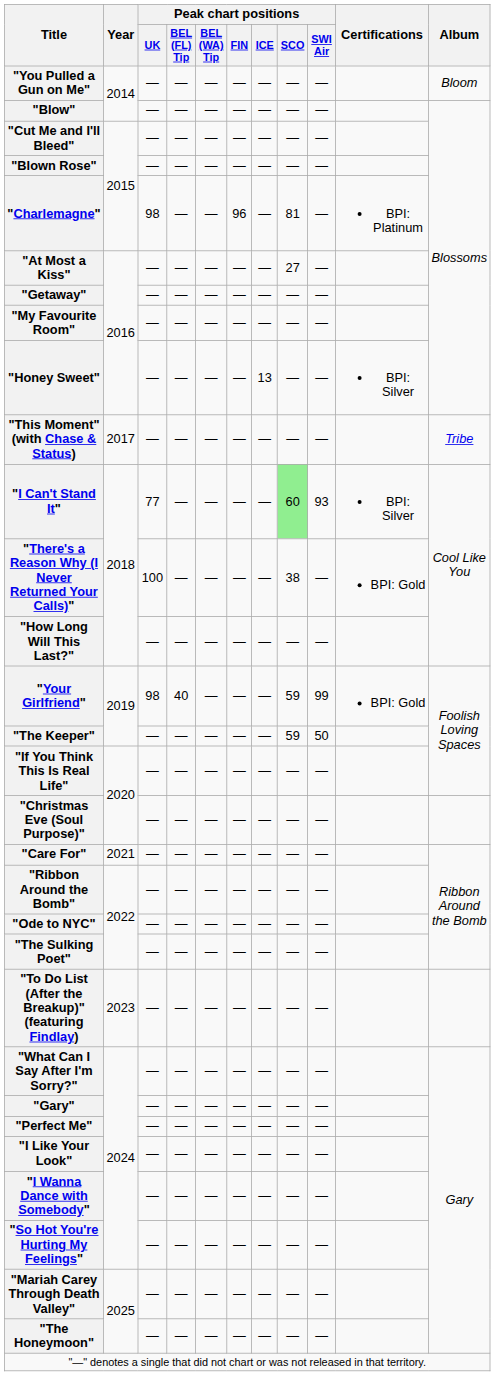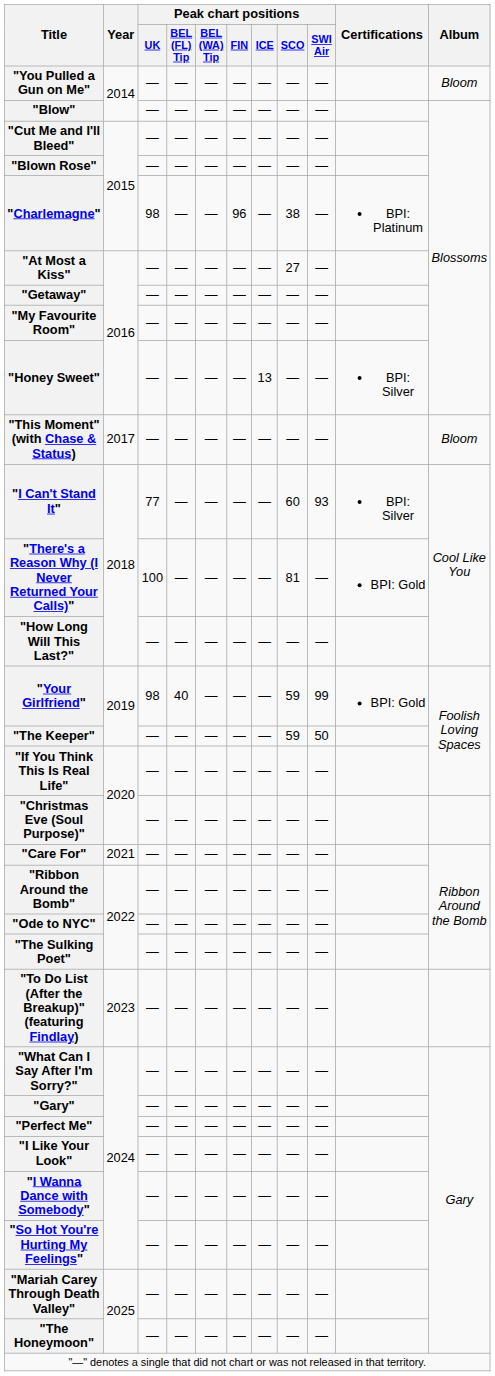"Charlemagne" | Peak chart positions / SCO: 81 -> 38
"This Moment" (with Chase & Status) | Album: Tribe -> Bloom
"I Can't Stand It" | Peak chart positions / SCO: lightgreen background -> no background
"There's a Reason Why (I Never Returned Your Calls)" | Peak chart positions / SCO: 38 -> 81
